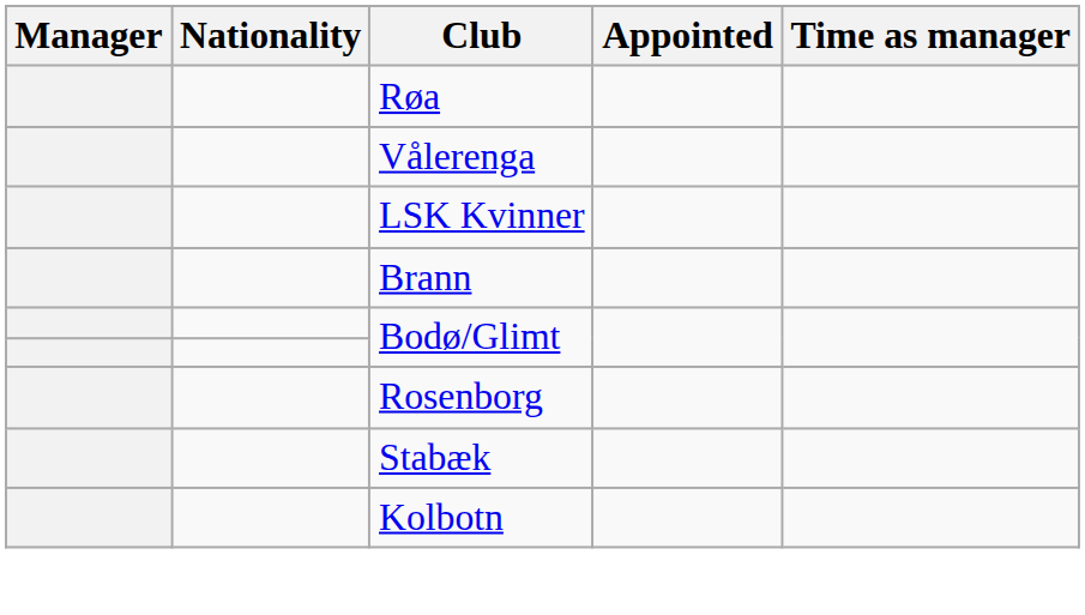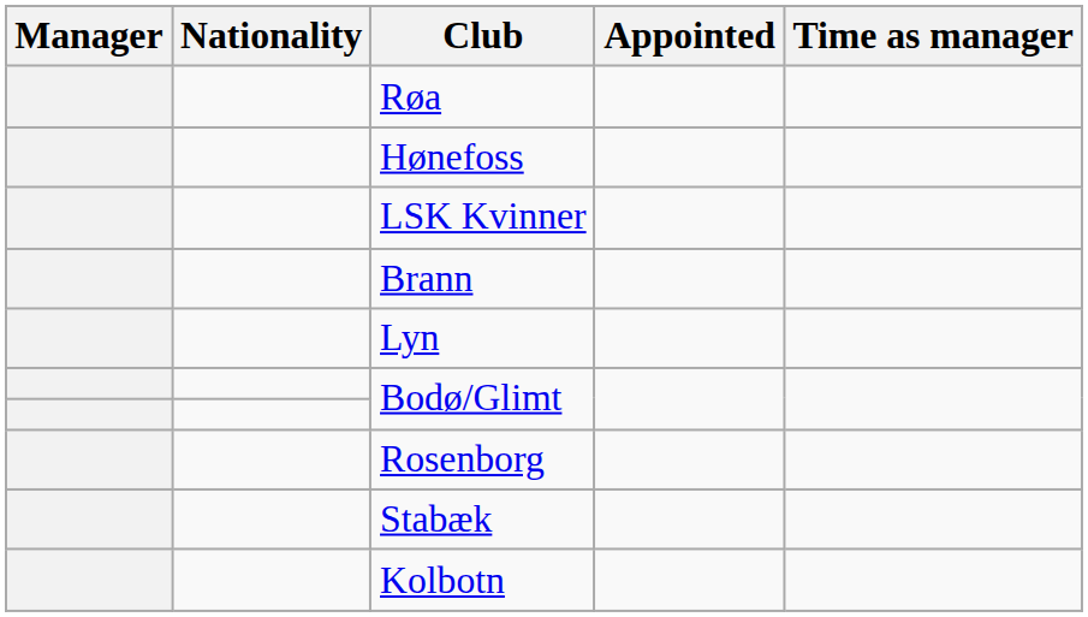+ row: Hønefoss
- row: Vålerenga
+ row: Lyn
